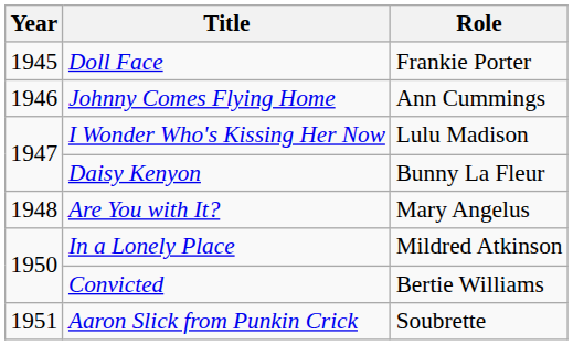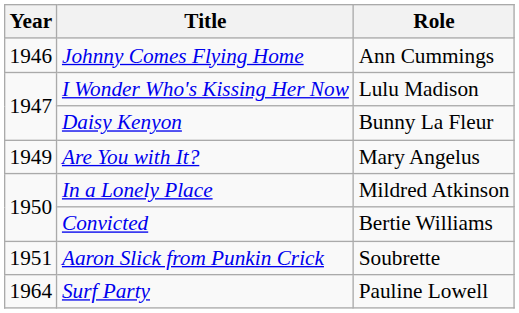- row: 1945 | Doll Face | Frankie Porter
Are You with It? | Year: 1948 -> 1949
+ row: 1964 | Surf Party | Pauline Lowell
